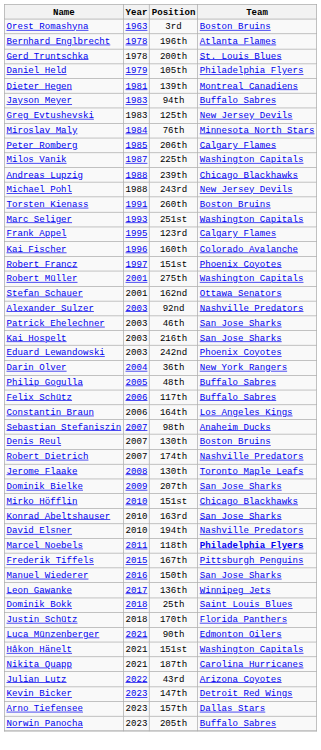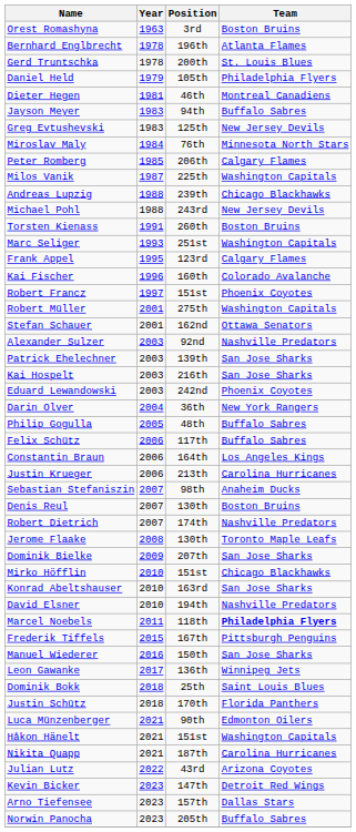Dieter Hegen | Position: 139th -> 46th
Patrick Ehelechner | Position: 46th -> 139th
+ row: Justin Krueger | 2006 | 213th | Carolina Hurricanes
